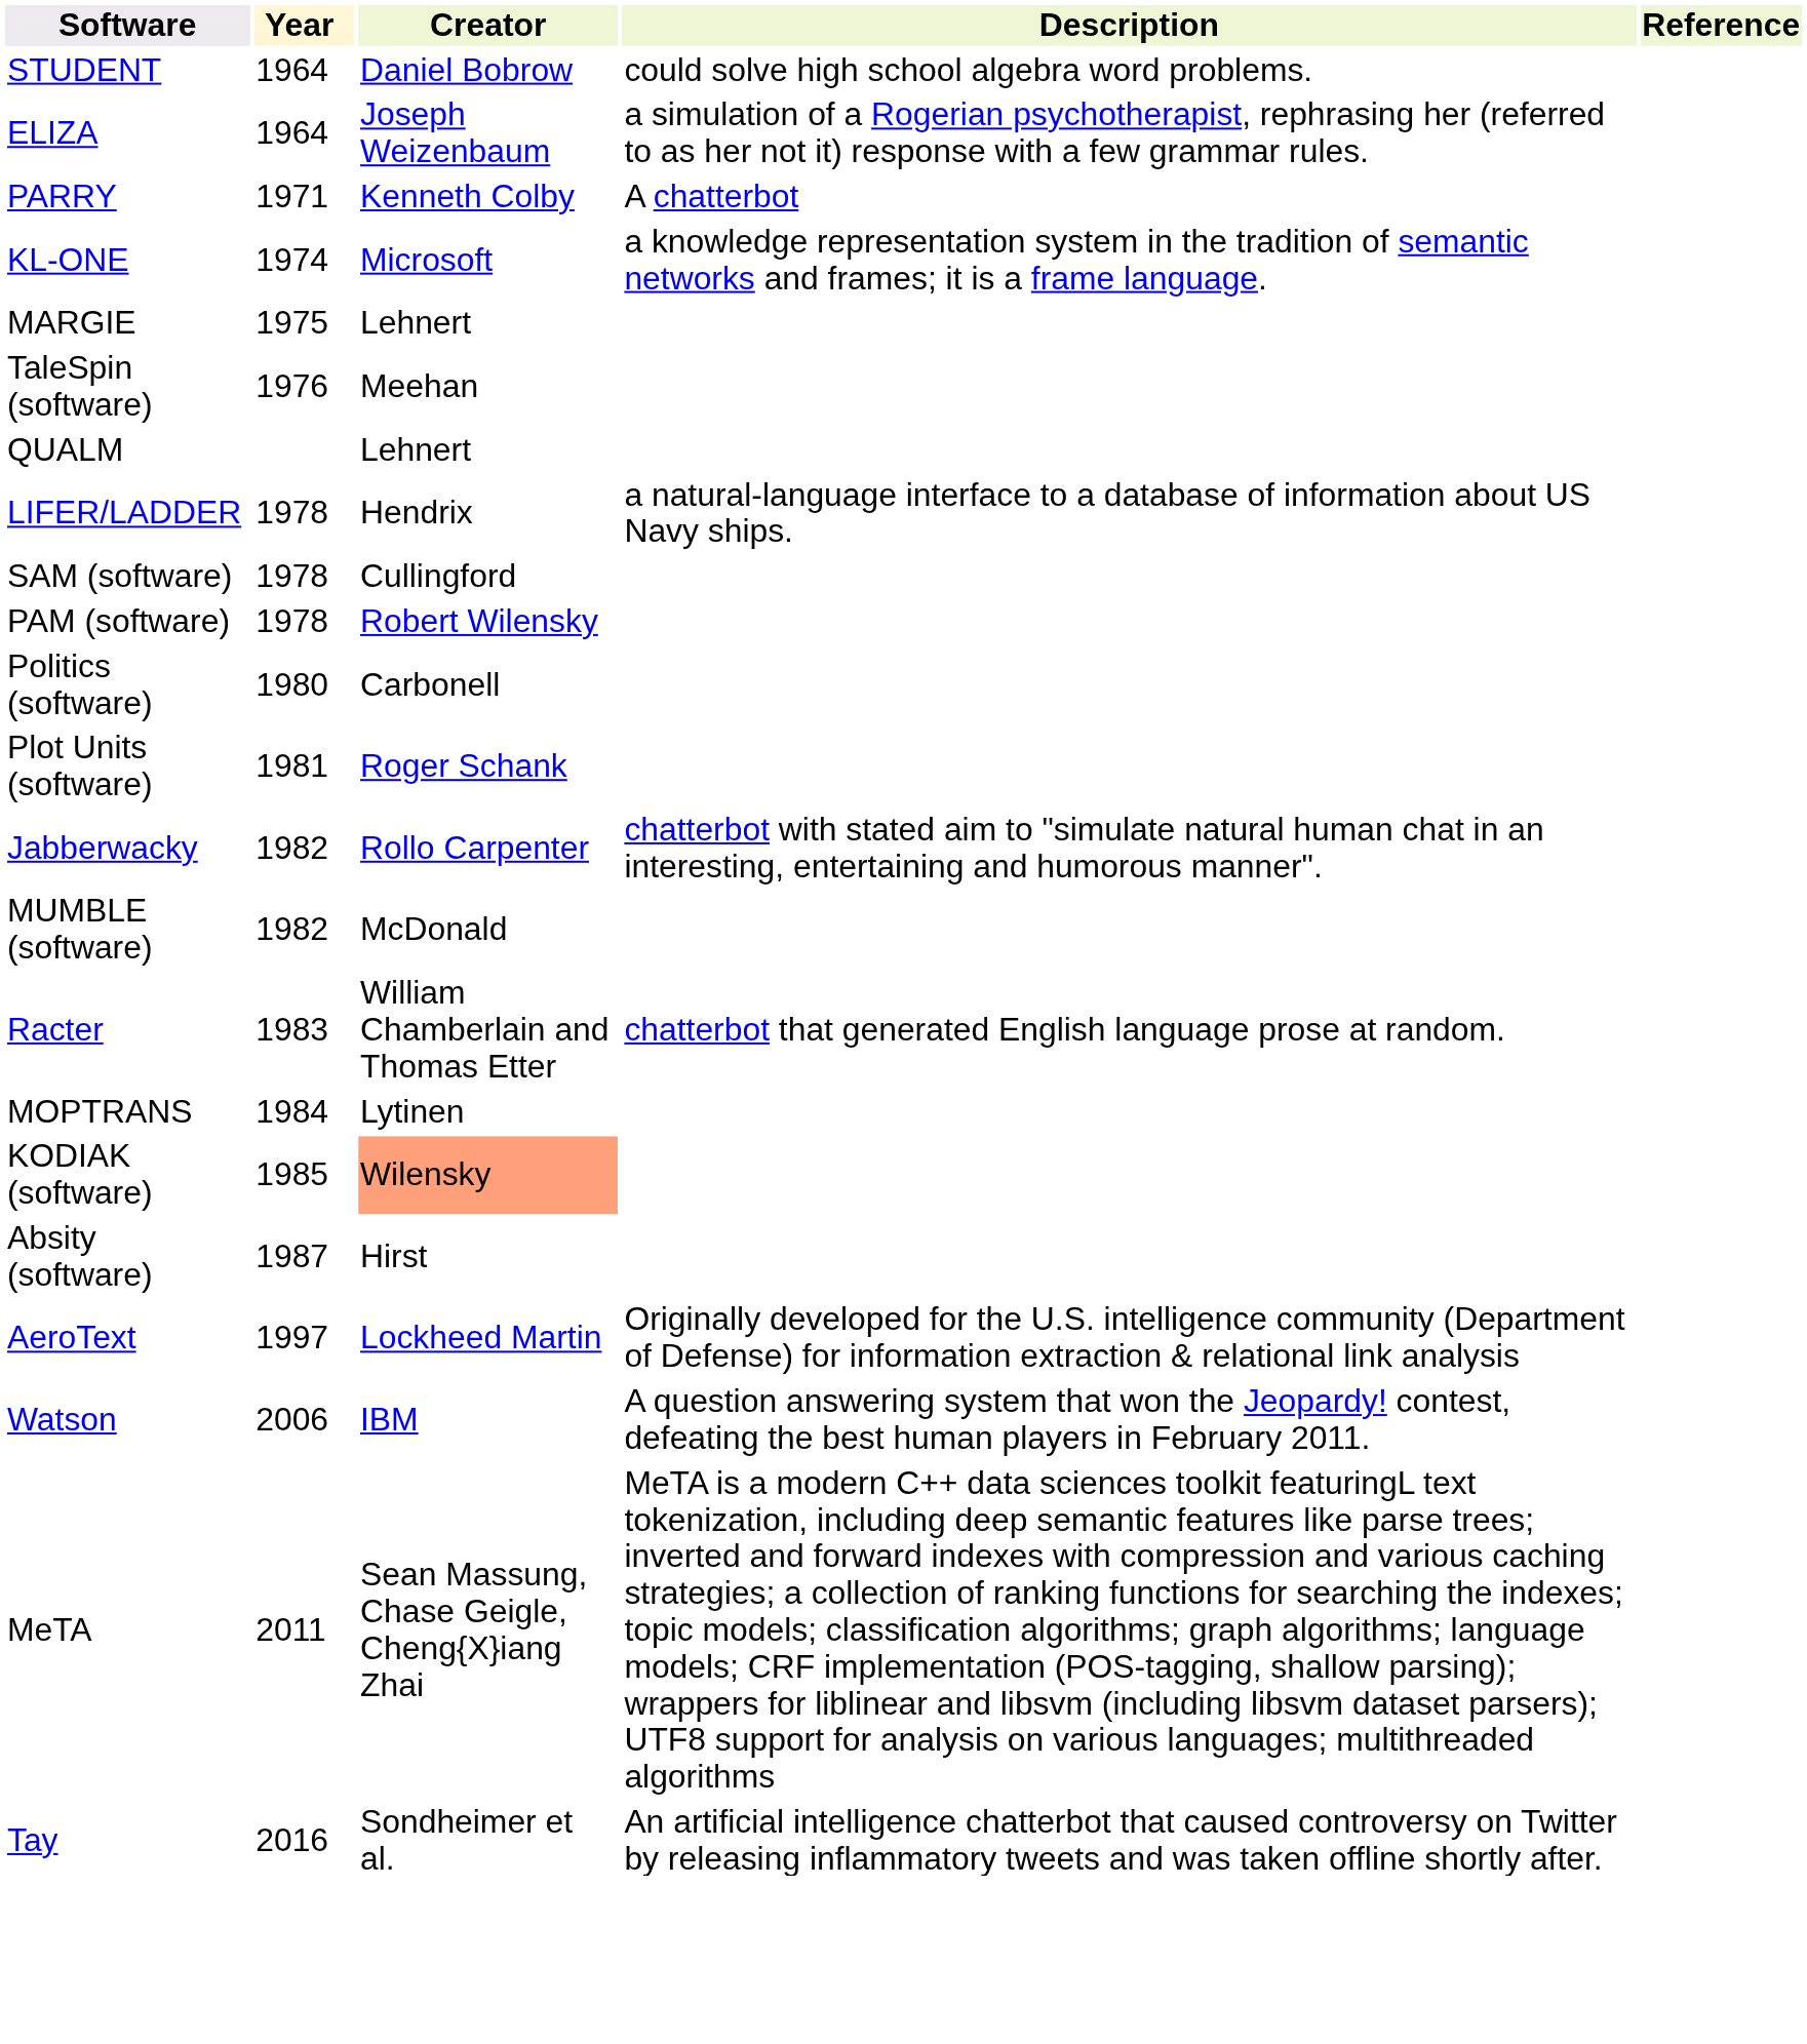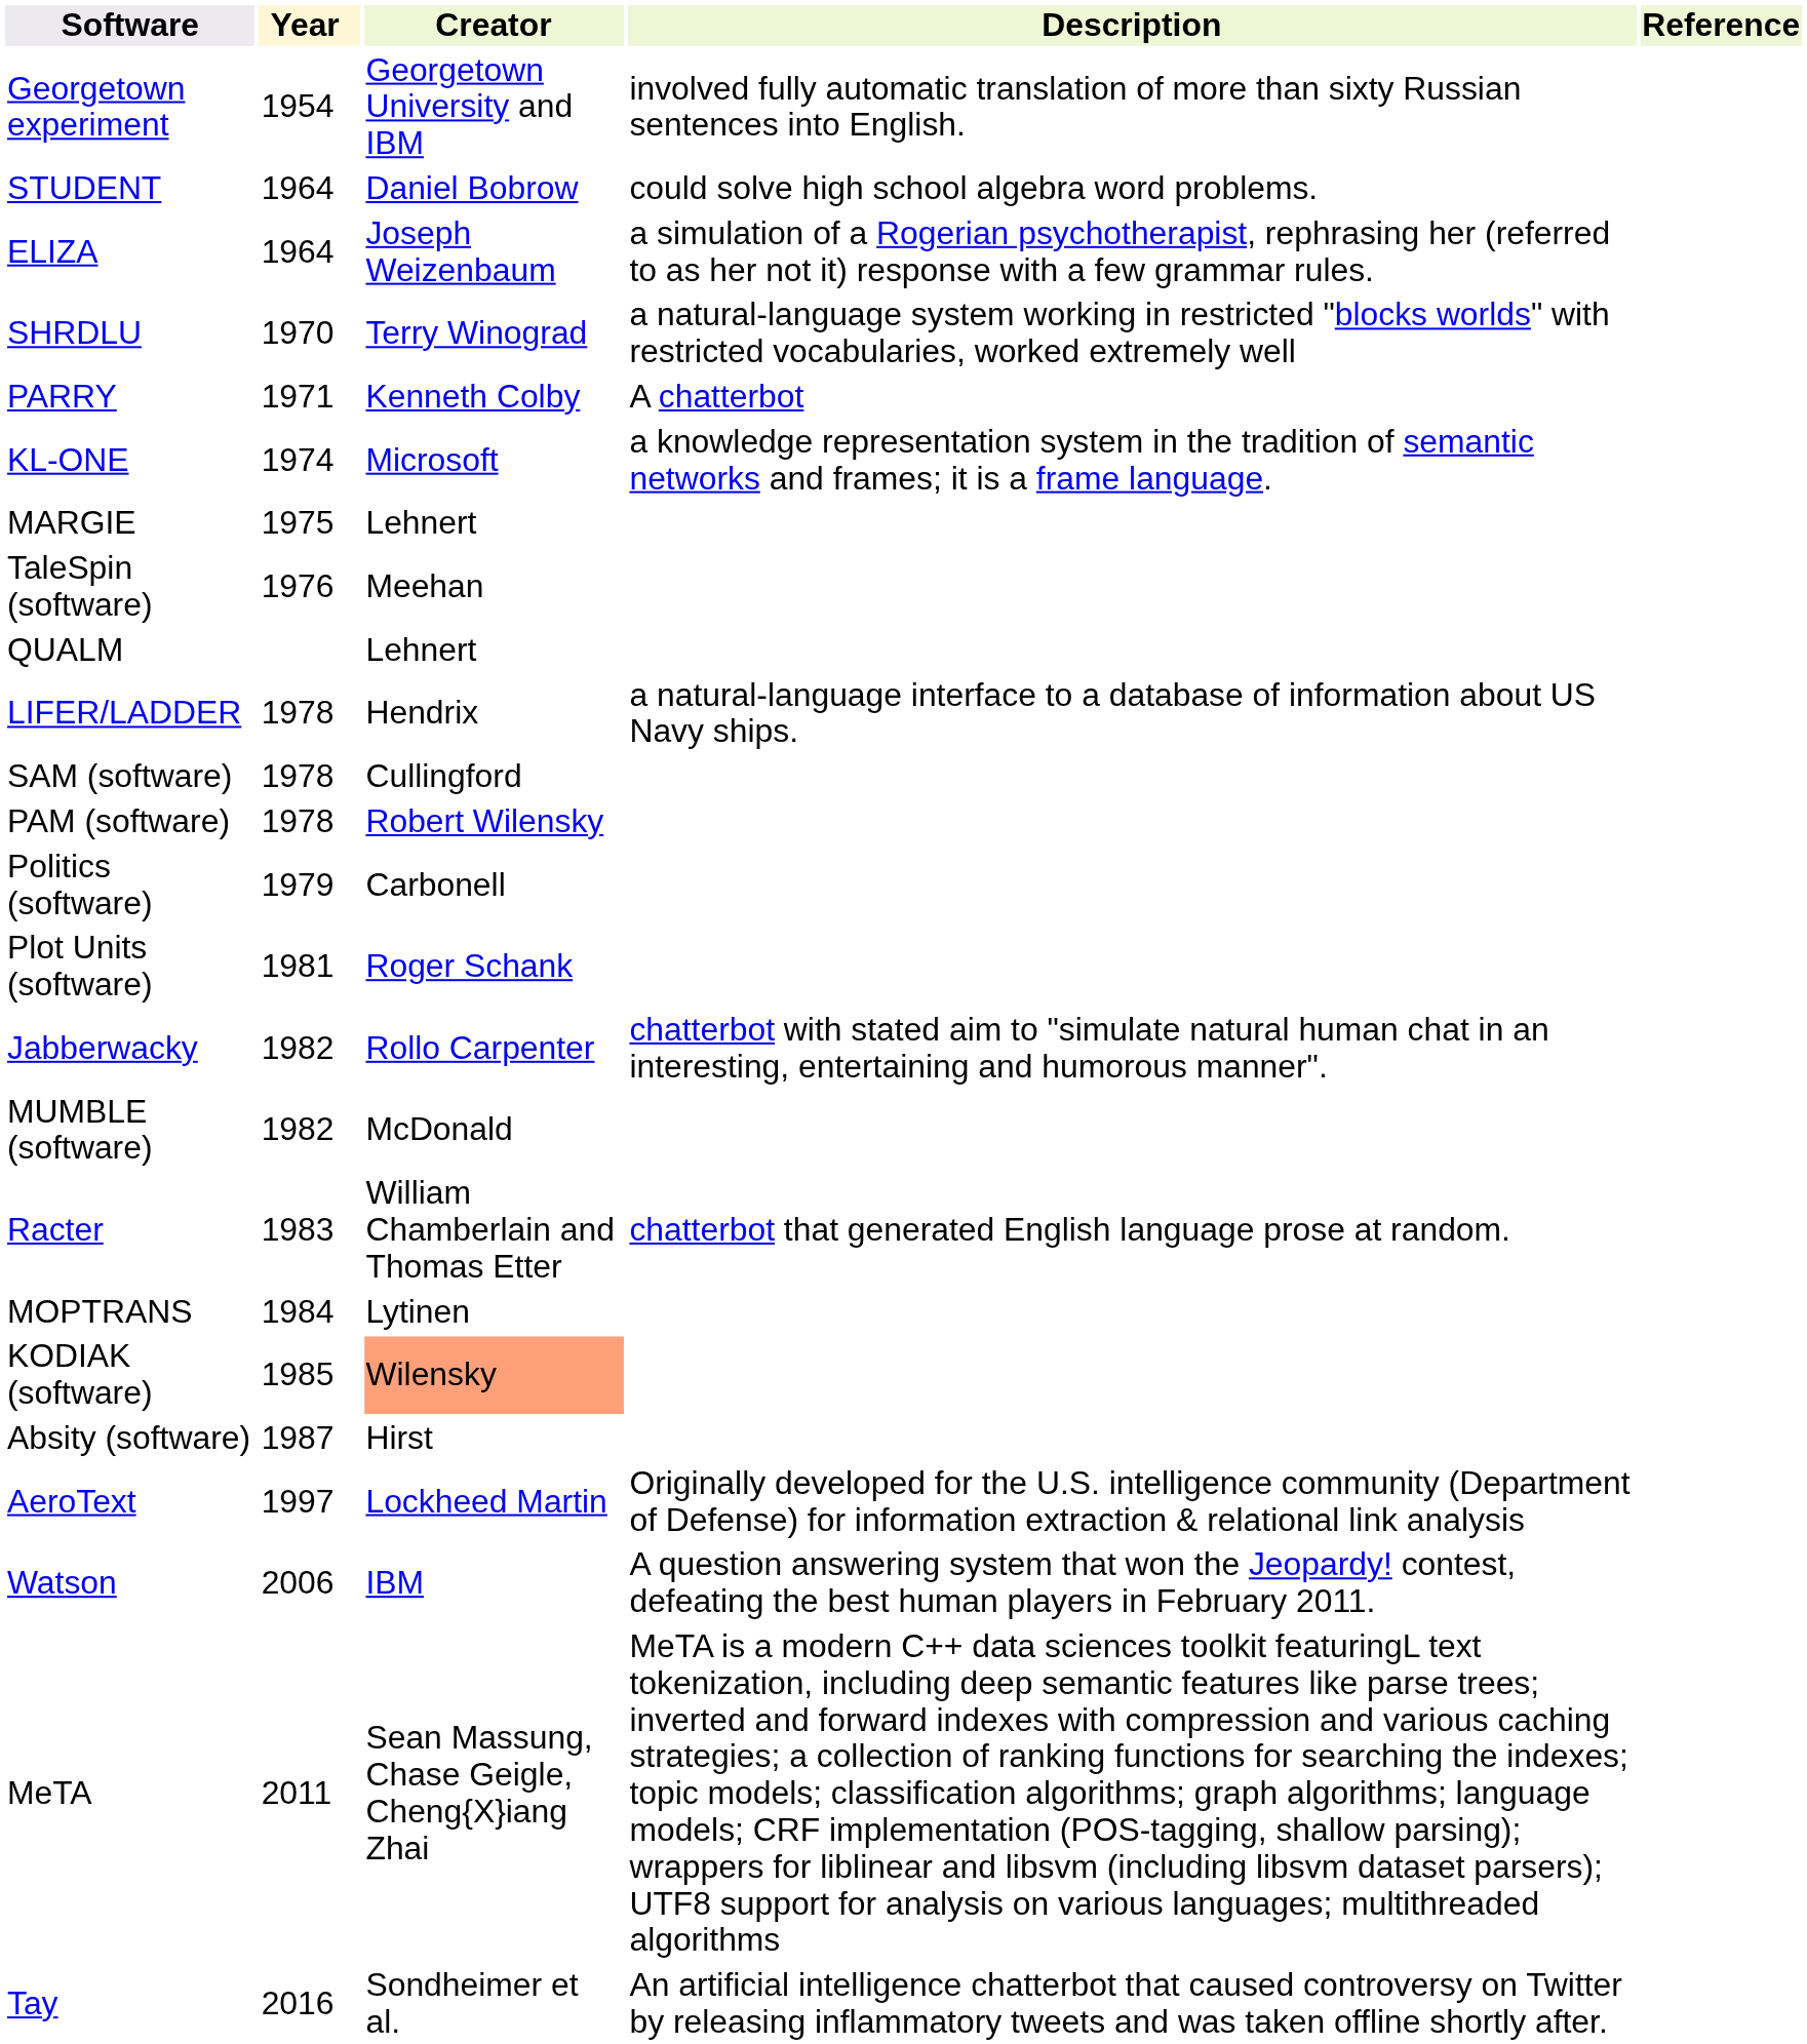+ row: Georgetown experiment | 1954 | Georgetown University and IBM | involved fully automatic translation of more than sixty Russian sentences into English.
+ row: SHRDLU | 1970 | Terry Winograd | a natural-language system working in restricted "blocks worlds" with restricted vocabularies, worked extremely well
Politics (software) | Year: 1980 -> 1979
